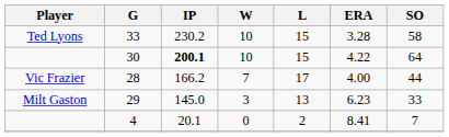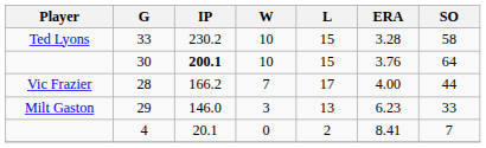30 | ERA: 4.22 -> 3.76
29 | IP: 145.0 -> 146.0
